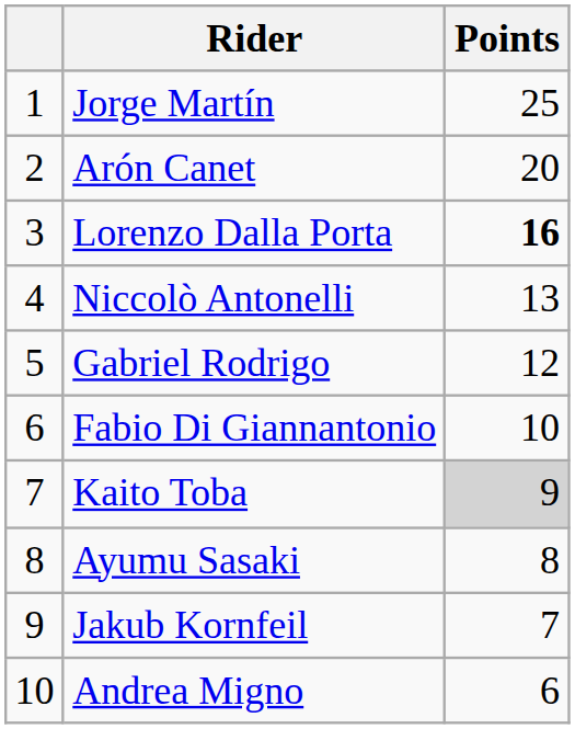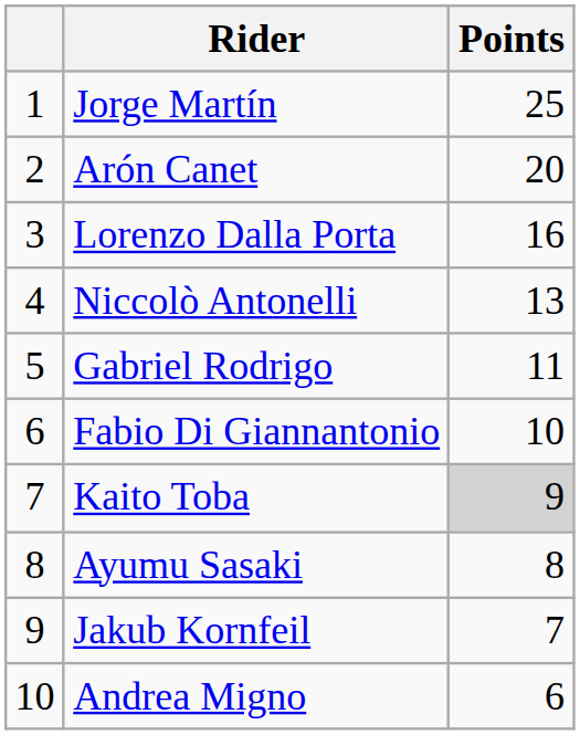Lorenzo Dalla Porta | Points: bold -> normal
Gabriel Rodrigo | Points: 12 -> 11
